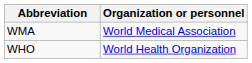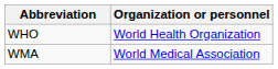rows swapped: WHO <-> WMA
